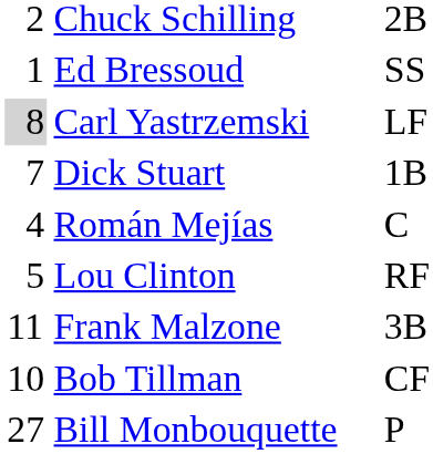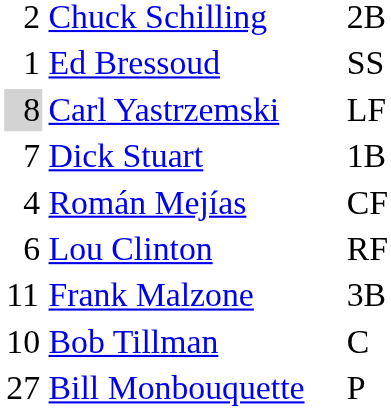Román Mejías | column 3: C -> CF
Lou Clinton | column 1: 5 -> 6
Bob Tillman | column 3: CF -> C
